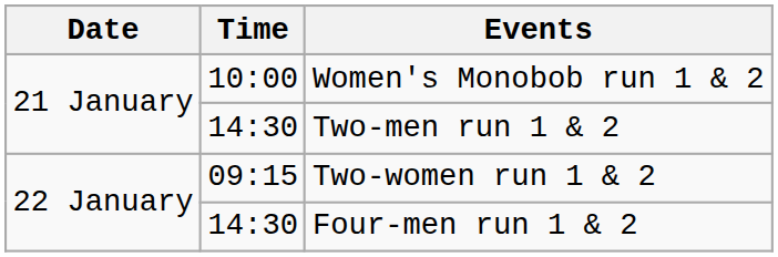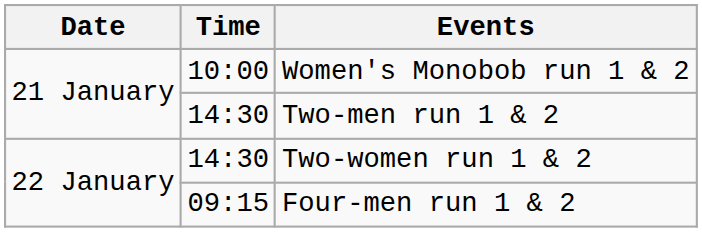Two-women run 1 & 2 | Time: 09:15 -> 14:30
Four-men run 1 & 2 | Time: 14:30 -> 09:15
